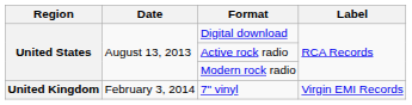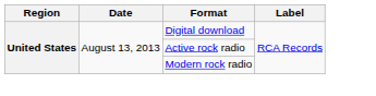- row: United Kingdom | February 3, 2014 | 7" vinyl | Virgin EMI Records
